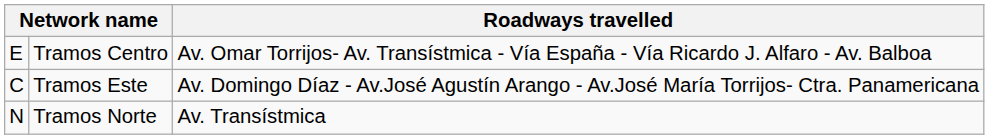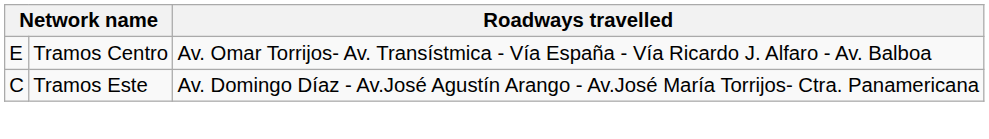- row: N | Tramos Norte | Av. Transístmica
